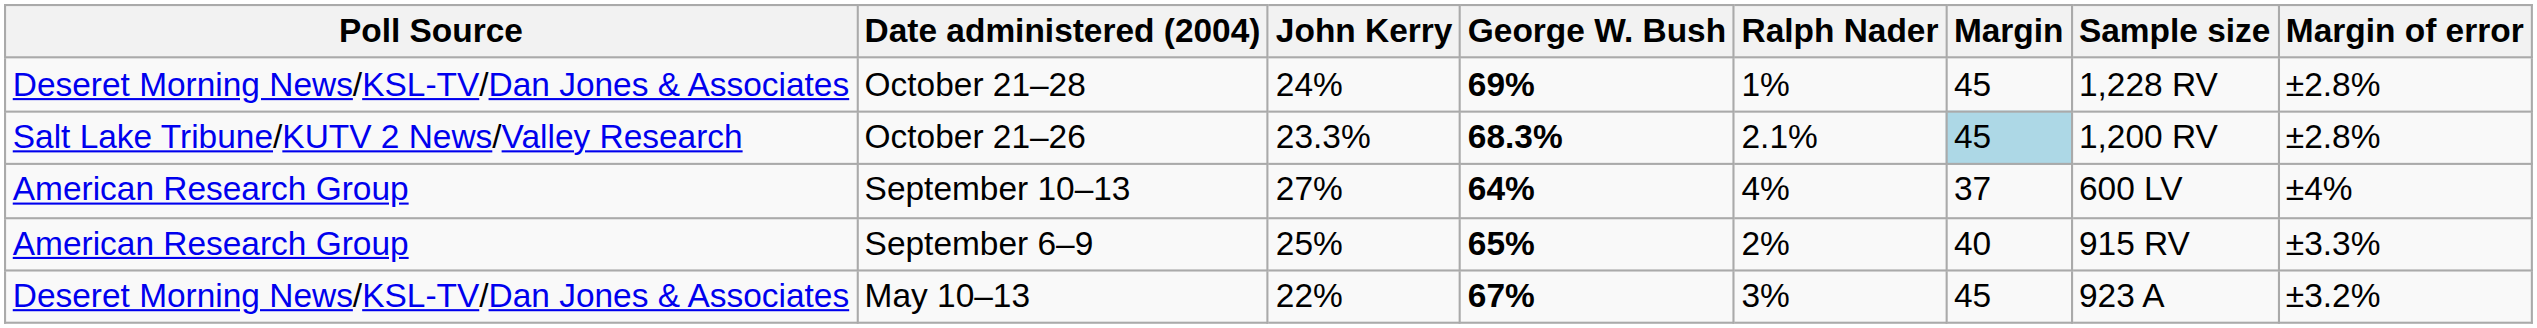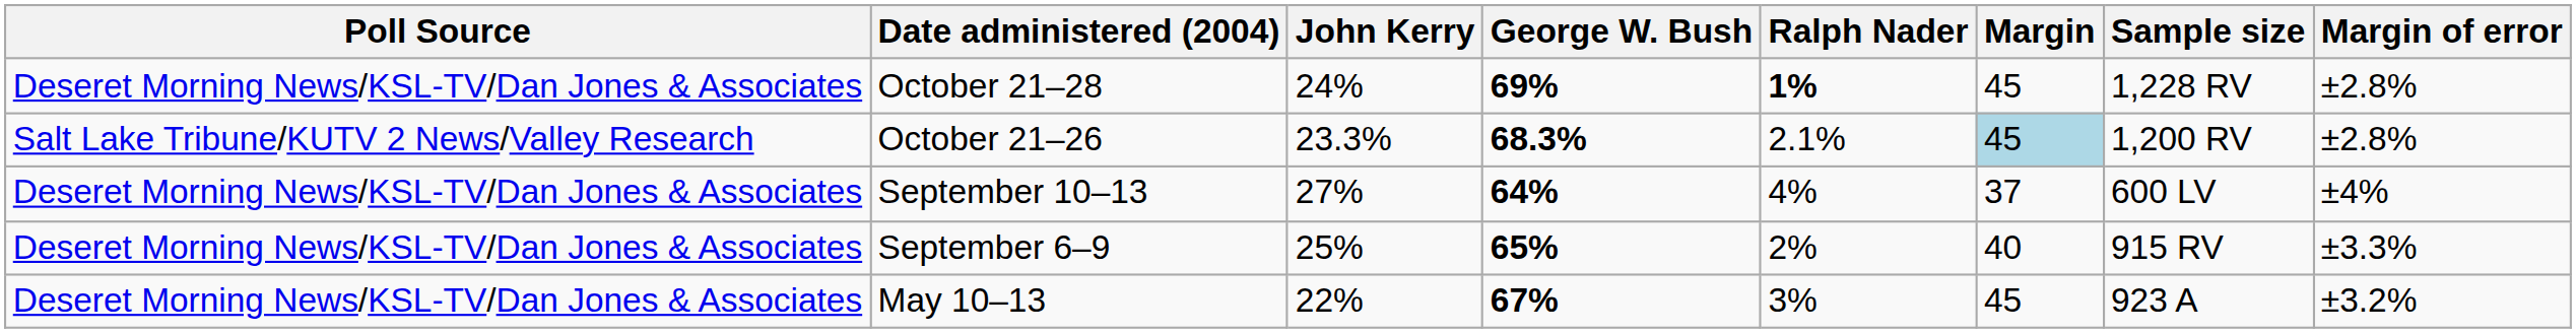October 21–28 | Ralph Nader: normal -> bold
September 10–13 | Poll Source: American Research Group -> Deseret Morning News/KSL-TV/Dan Jones & Associates
September 6–9 | Poll Source: American Research Group -> Deseret Morning News/KSL-TV/Dan Jones & Associates
